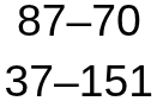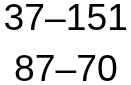rows swapped: 87–70 <-> 37–151
